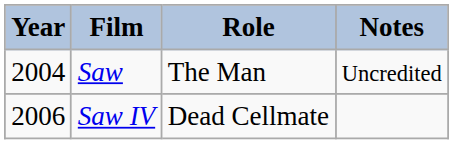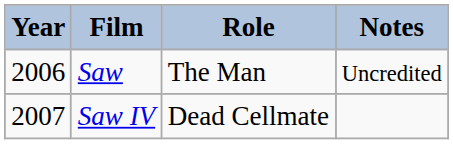Saw | Year: 2004 -> 2006
Saw IV | Year: 2006 -> 2007
